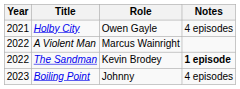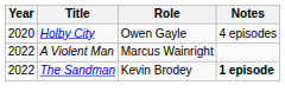Holby City | Year: 2021 -> 2020
- row: 2023 | Boiling Point | Johnny | 4 episodes
